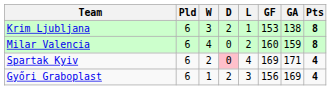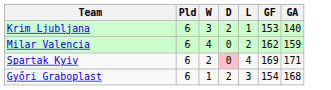- column: Pts | 8 | 8 | 4 | 4
Krim Ljubljana | GA: 138 -> 140
Milar Valencia | GF: 160 -> 162
Győri Graboplast | GF: 156 -> 154
Győri Graboplast | GA: 169 -> 168
